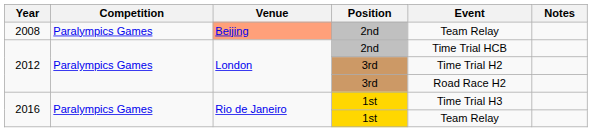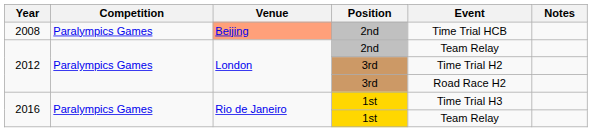2008 | Event: Team Relay -> Time Trial HCB
2012 / 2nd | Event: Time Trial HCB -> Team Relay
